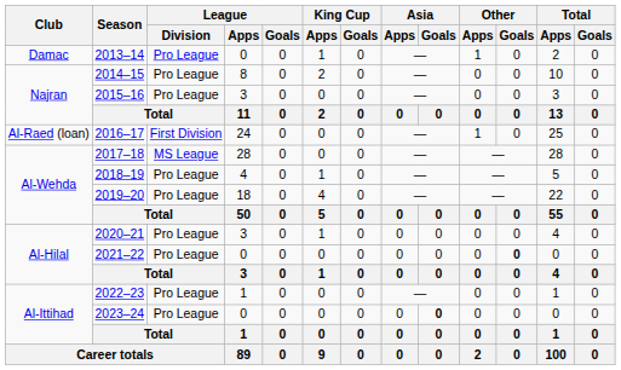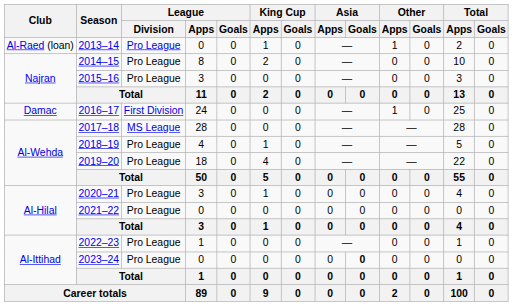2013–14 | Club: Damac -> Al-Raed (loan)
2016–17 | Club: Al-Raed (loan) -> Damac
2021–22 | Other / Goals: bold -> normal
